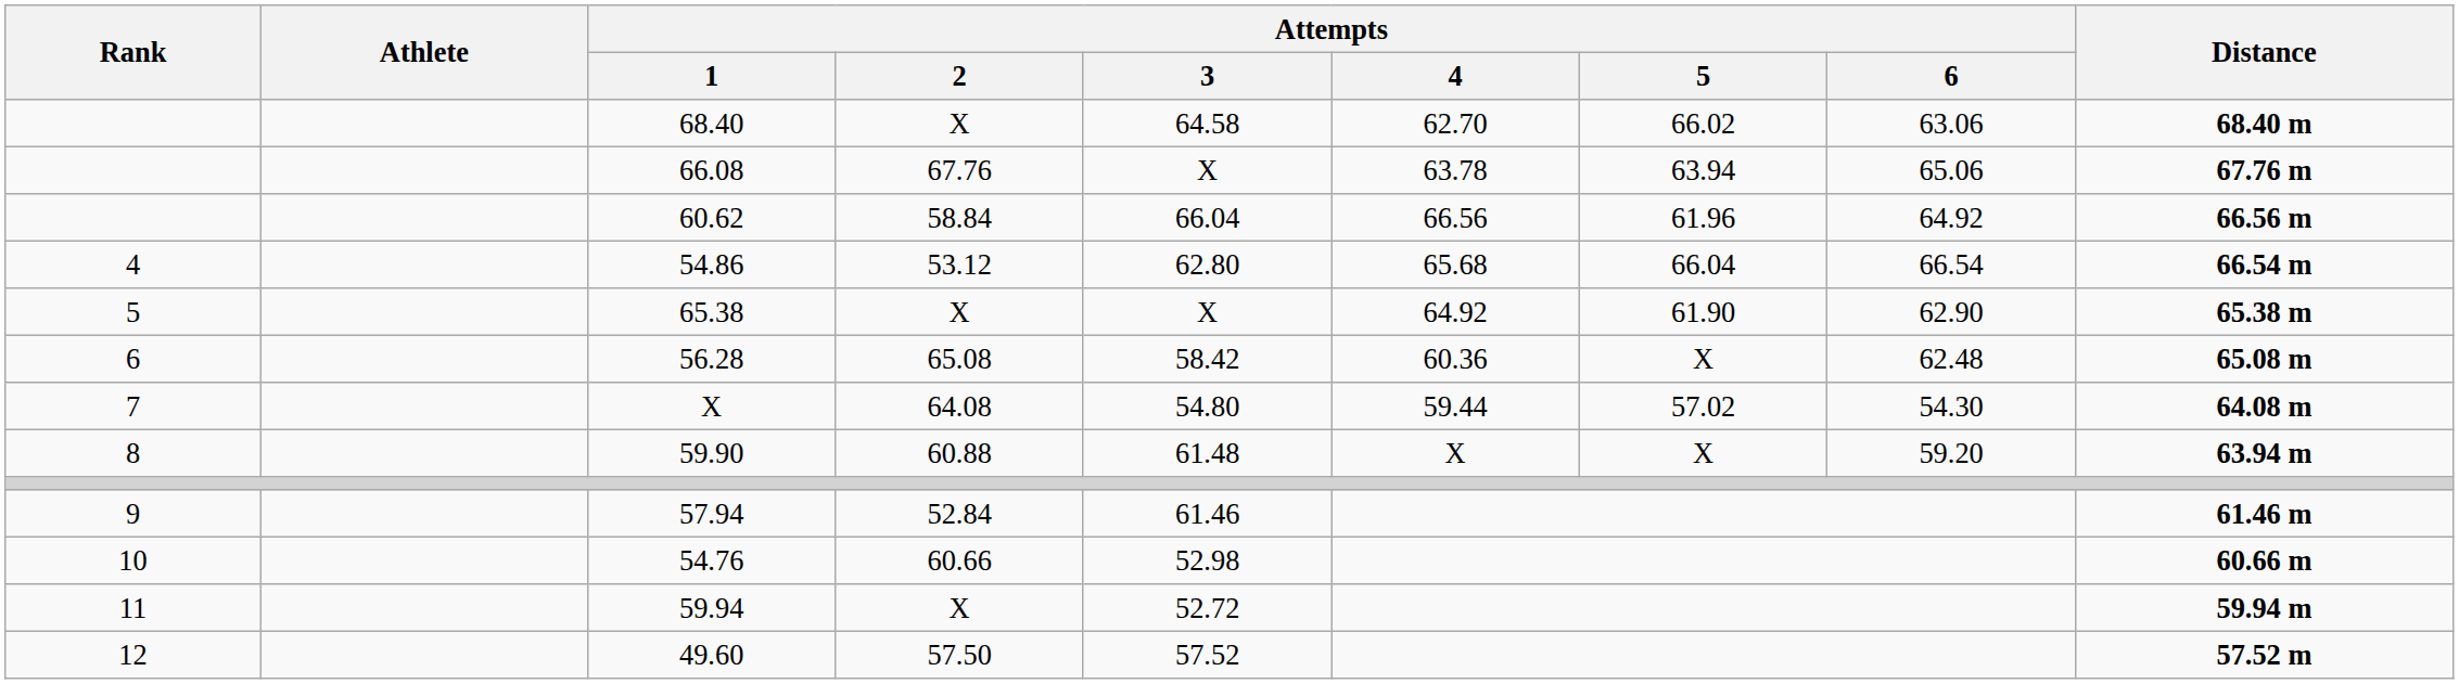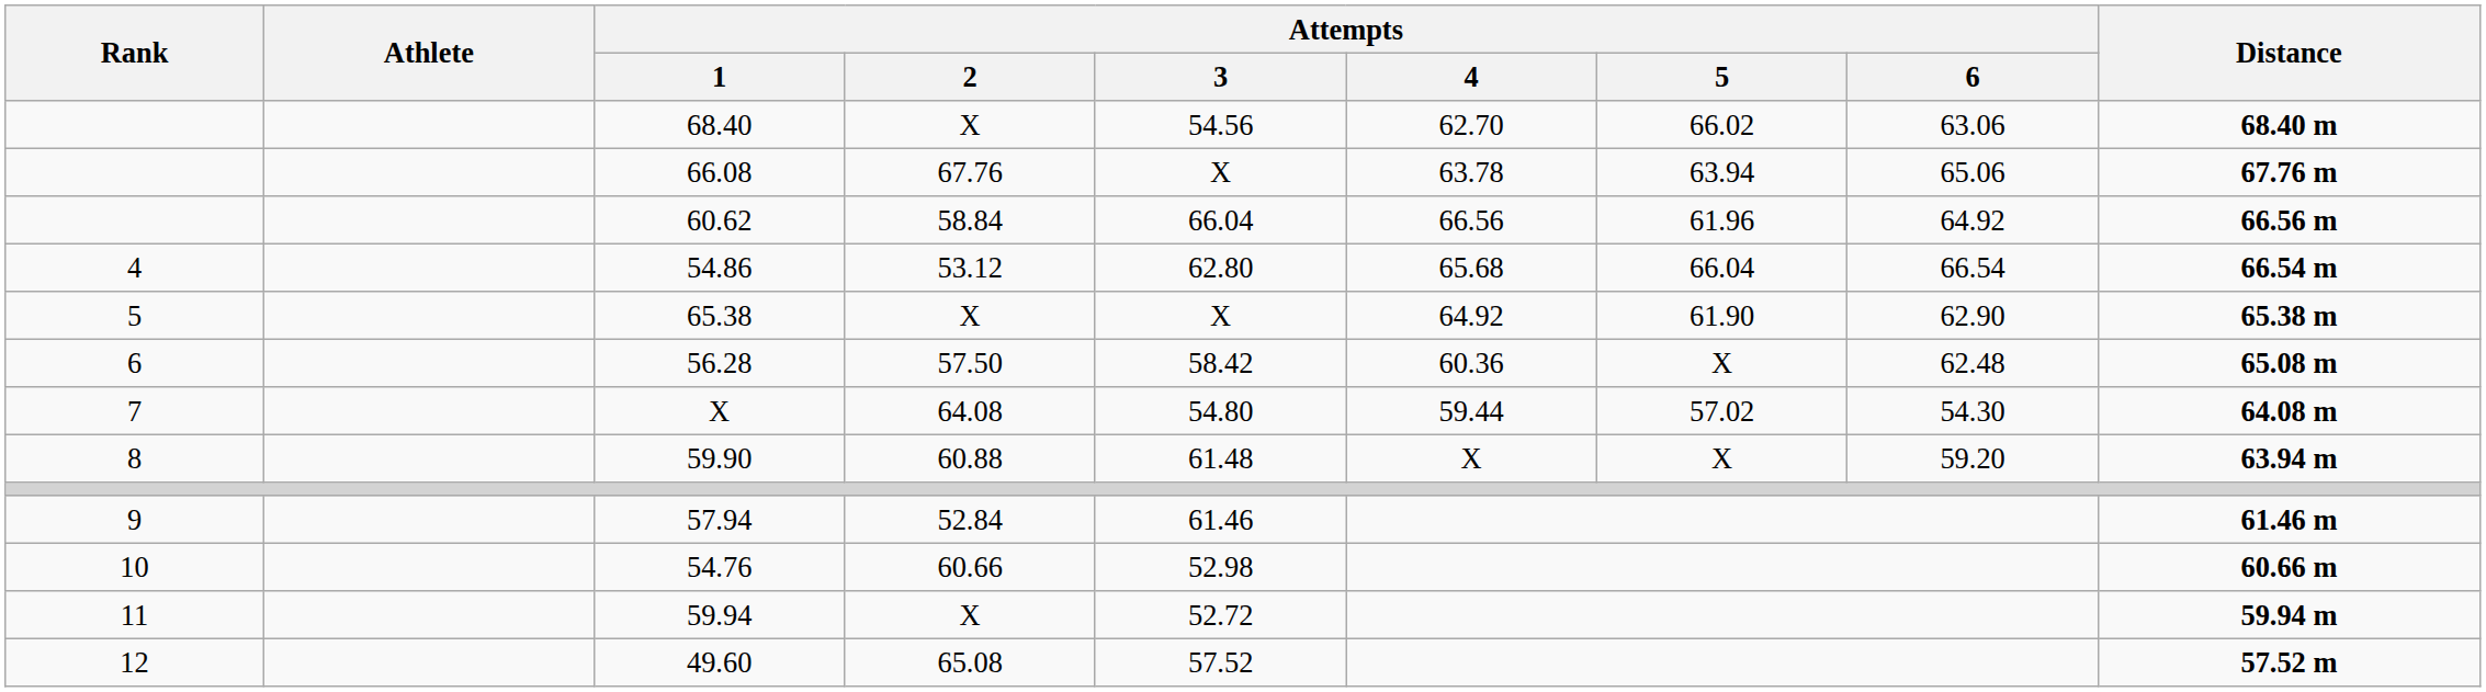68.40 | Attempts / 3: 64.58 -> 54.56
56.28 | Attempts / 2: 65.08 -> 57.50
49.60 | Attempts / 2: 57.50 -> 65.08
